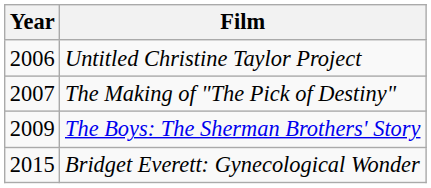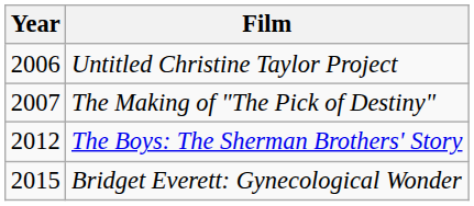The Boys: The Sherman Brothers' Story | Year: 2009 -> 2012
